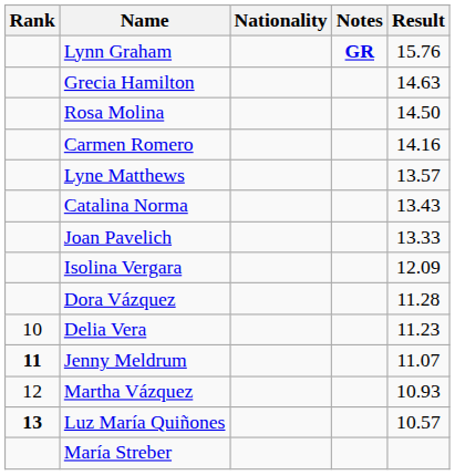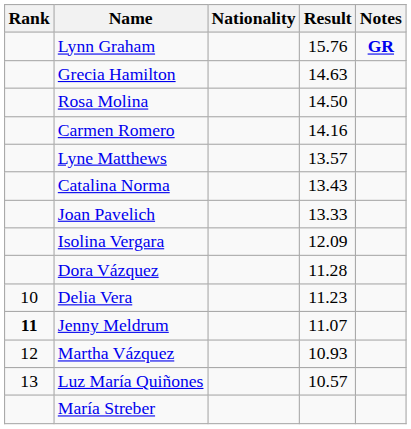columns swapped: Result <-> Notes
Luz María Quiñones | Rank: bold -> normal
